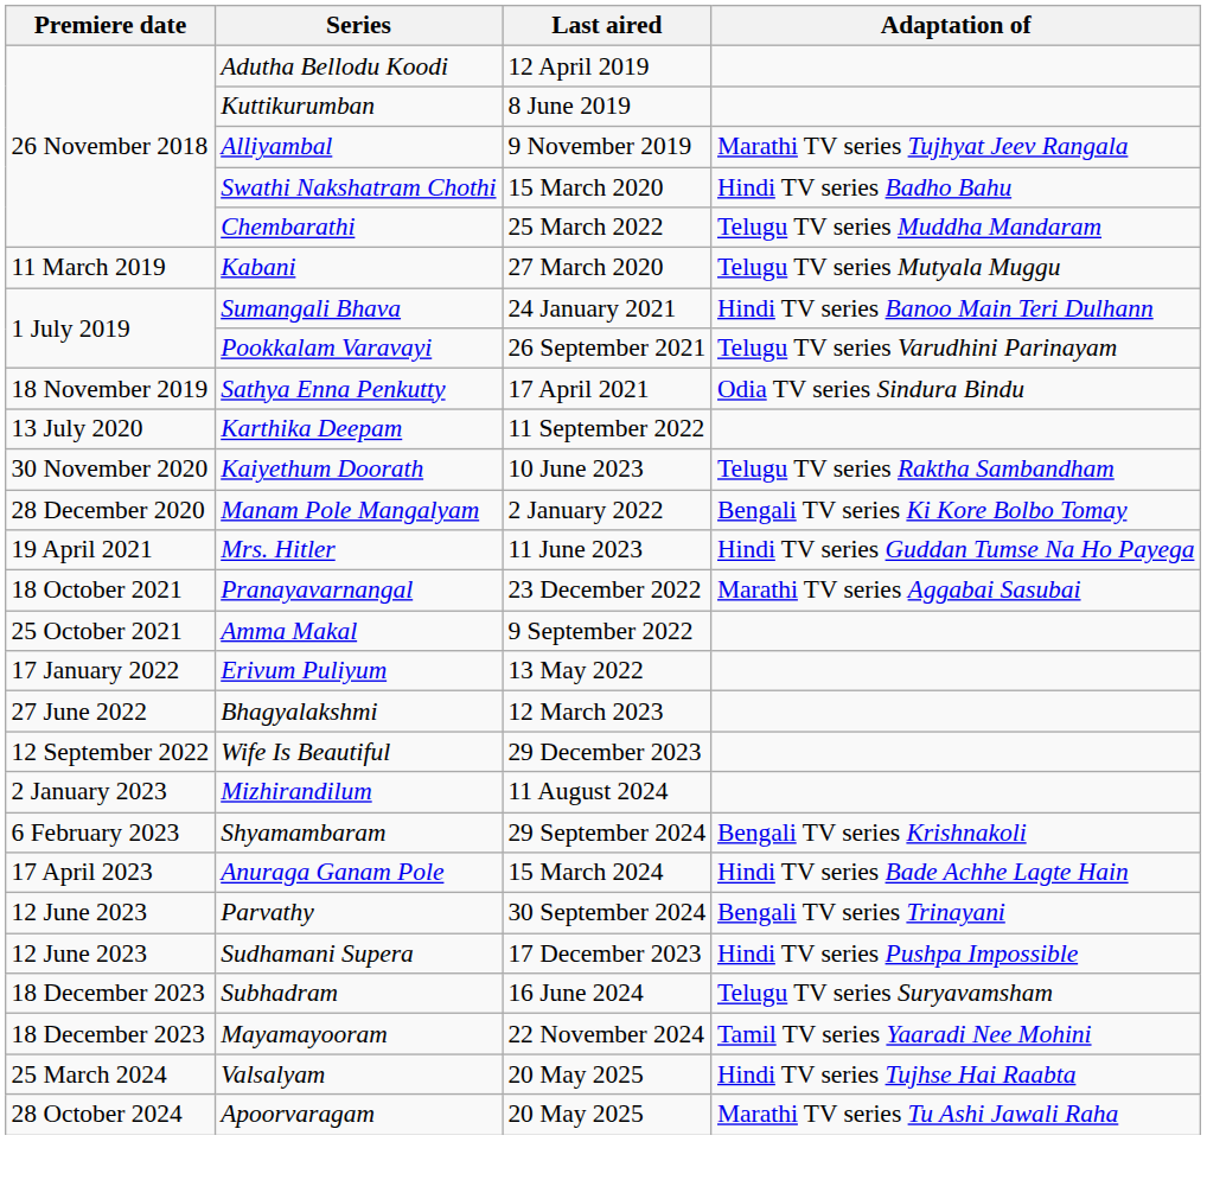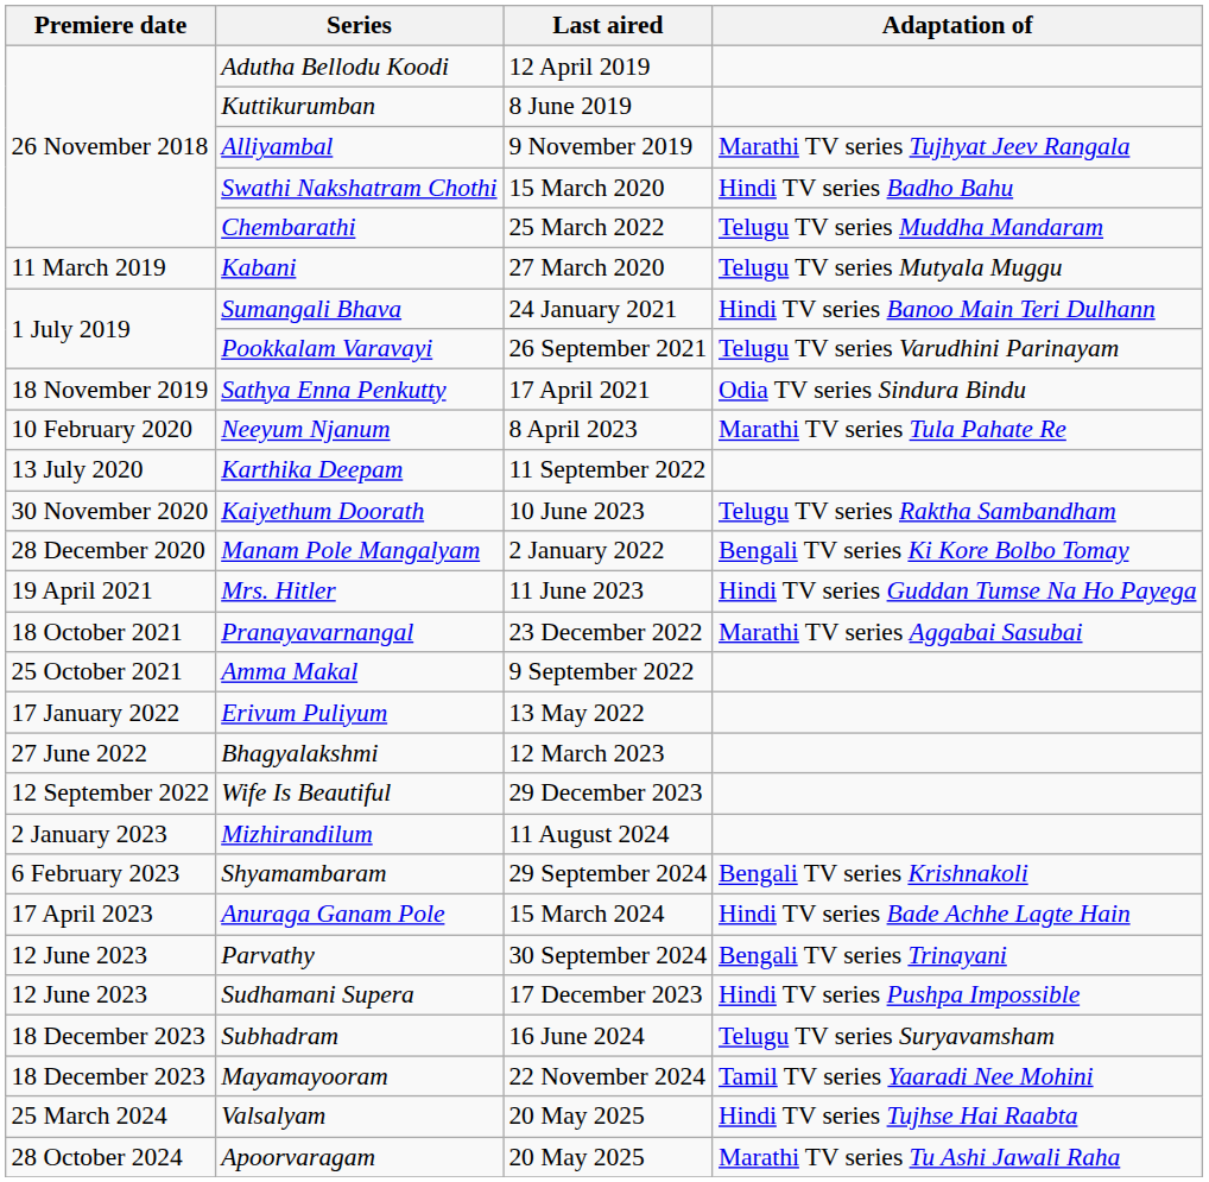+ row: 10 February 2020 | Neeyum Njanum | 8 April 2023 | Marathi TV series Tula Pahate Re
